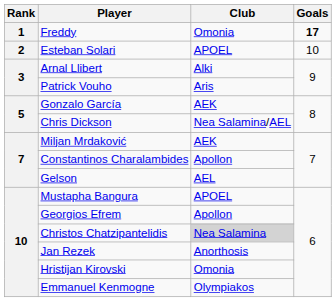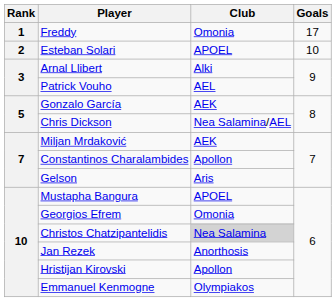Freddy | Goals: bold -> normal
Patrick Vouho | Club: Aris -> AEL
Gelson | Club: AEL -> Aris
Georgios Efrem | Club: Apollon -> Omonia
Hristijan Kirovski | Club: Omonia -> Apollon
